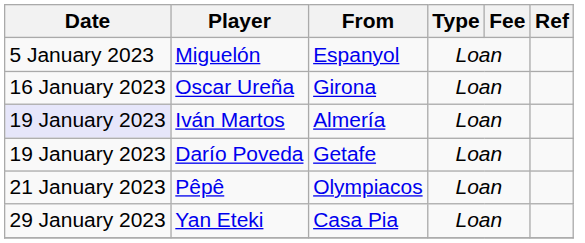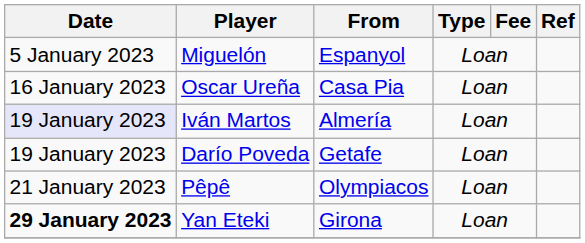Oscar Ureña | From: Girona -> Casa Pia
Yan Eteki | Date: normal -> bold
Yan Eteki | From: Casa Pia -> Girona
